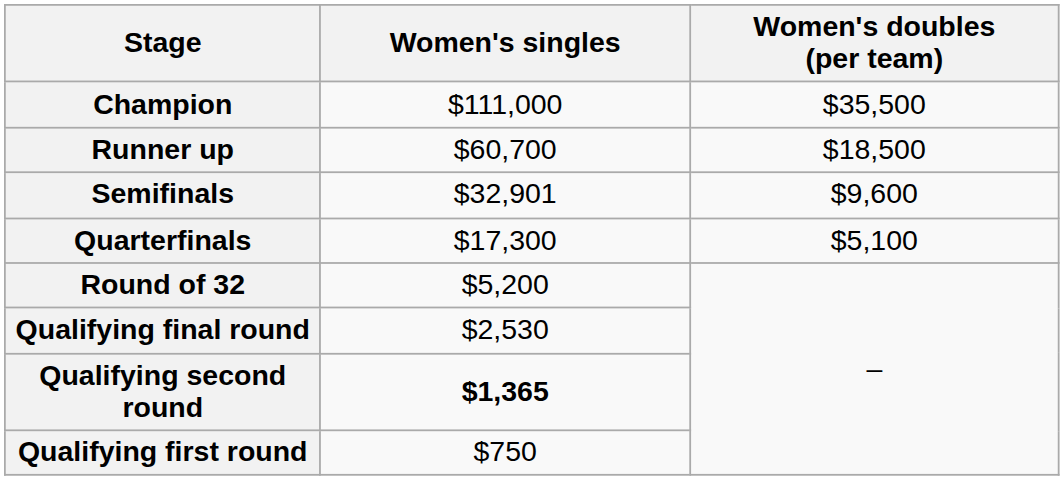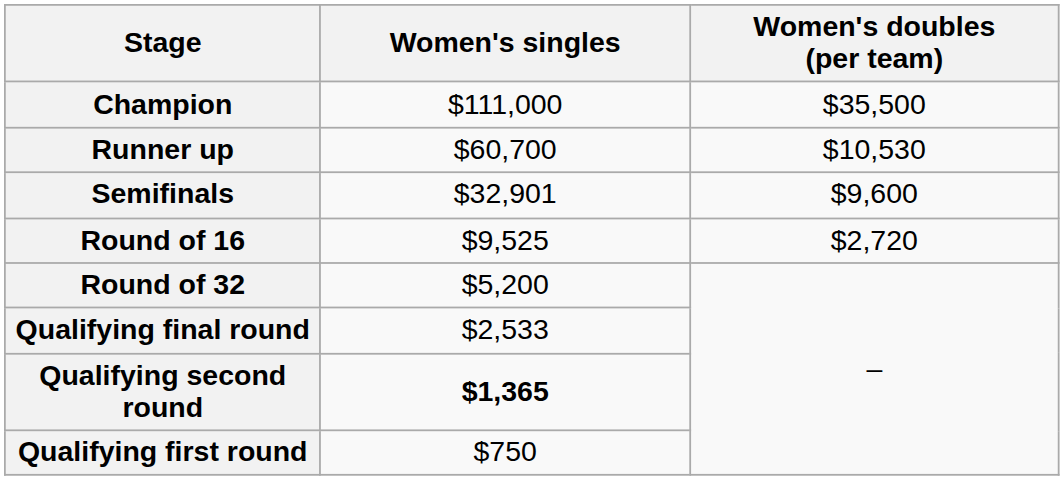Runner up | Women's doubles (per team): $18,500 -> $10,530
- row: Quarterfinals | $17,300 | $5,100
+ row: Round of 16 | $9,525 | $2,720
Qualifying final round | Women's singles: $2,530 -> $2,533
